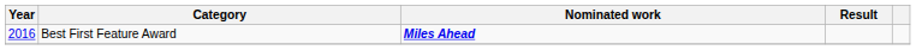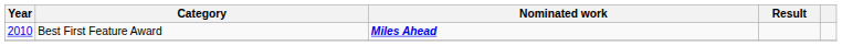Best First Feature Award | Year: 2016 -> 2010
